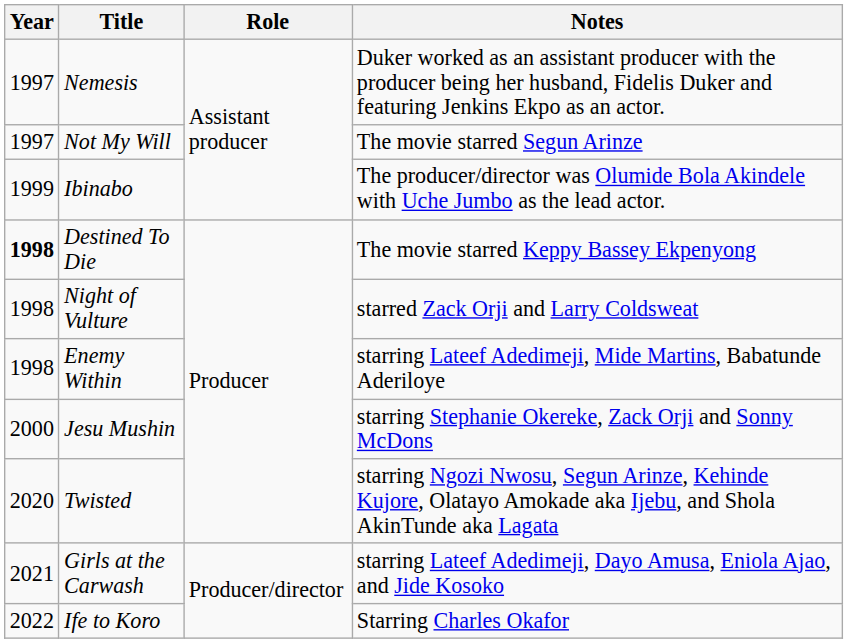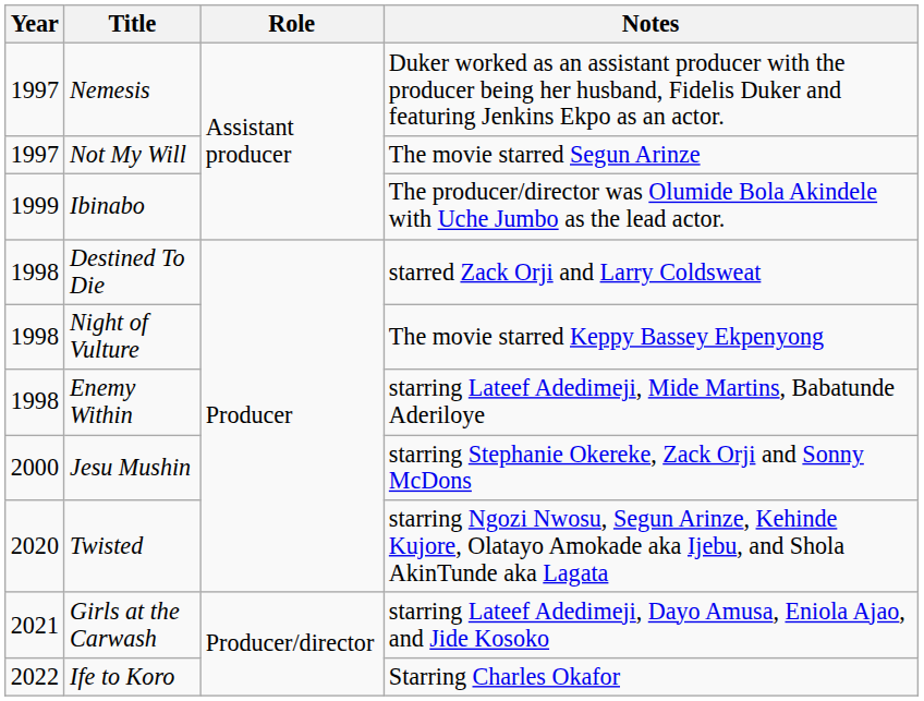Destined To Die | Year: bold -> normal
Destined To Die | Notes: The movie starred Keppy Bassey Ekpenyong -> starred Zack Orji and Larry Coldsweat
Night of Vulture | Notes: starred Zack Orji and Larry Coldsweat -> The movie starred Keppy Bassey Ekpenyong
